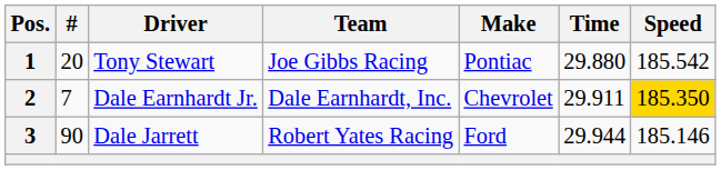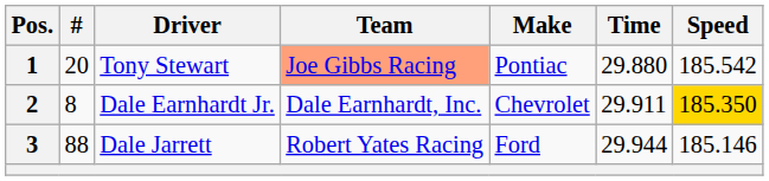1 | Team: no background -> lightsalmon background
2 | #: 7 -> 8
3 | #: 90 -> 88
